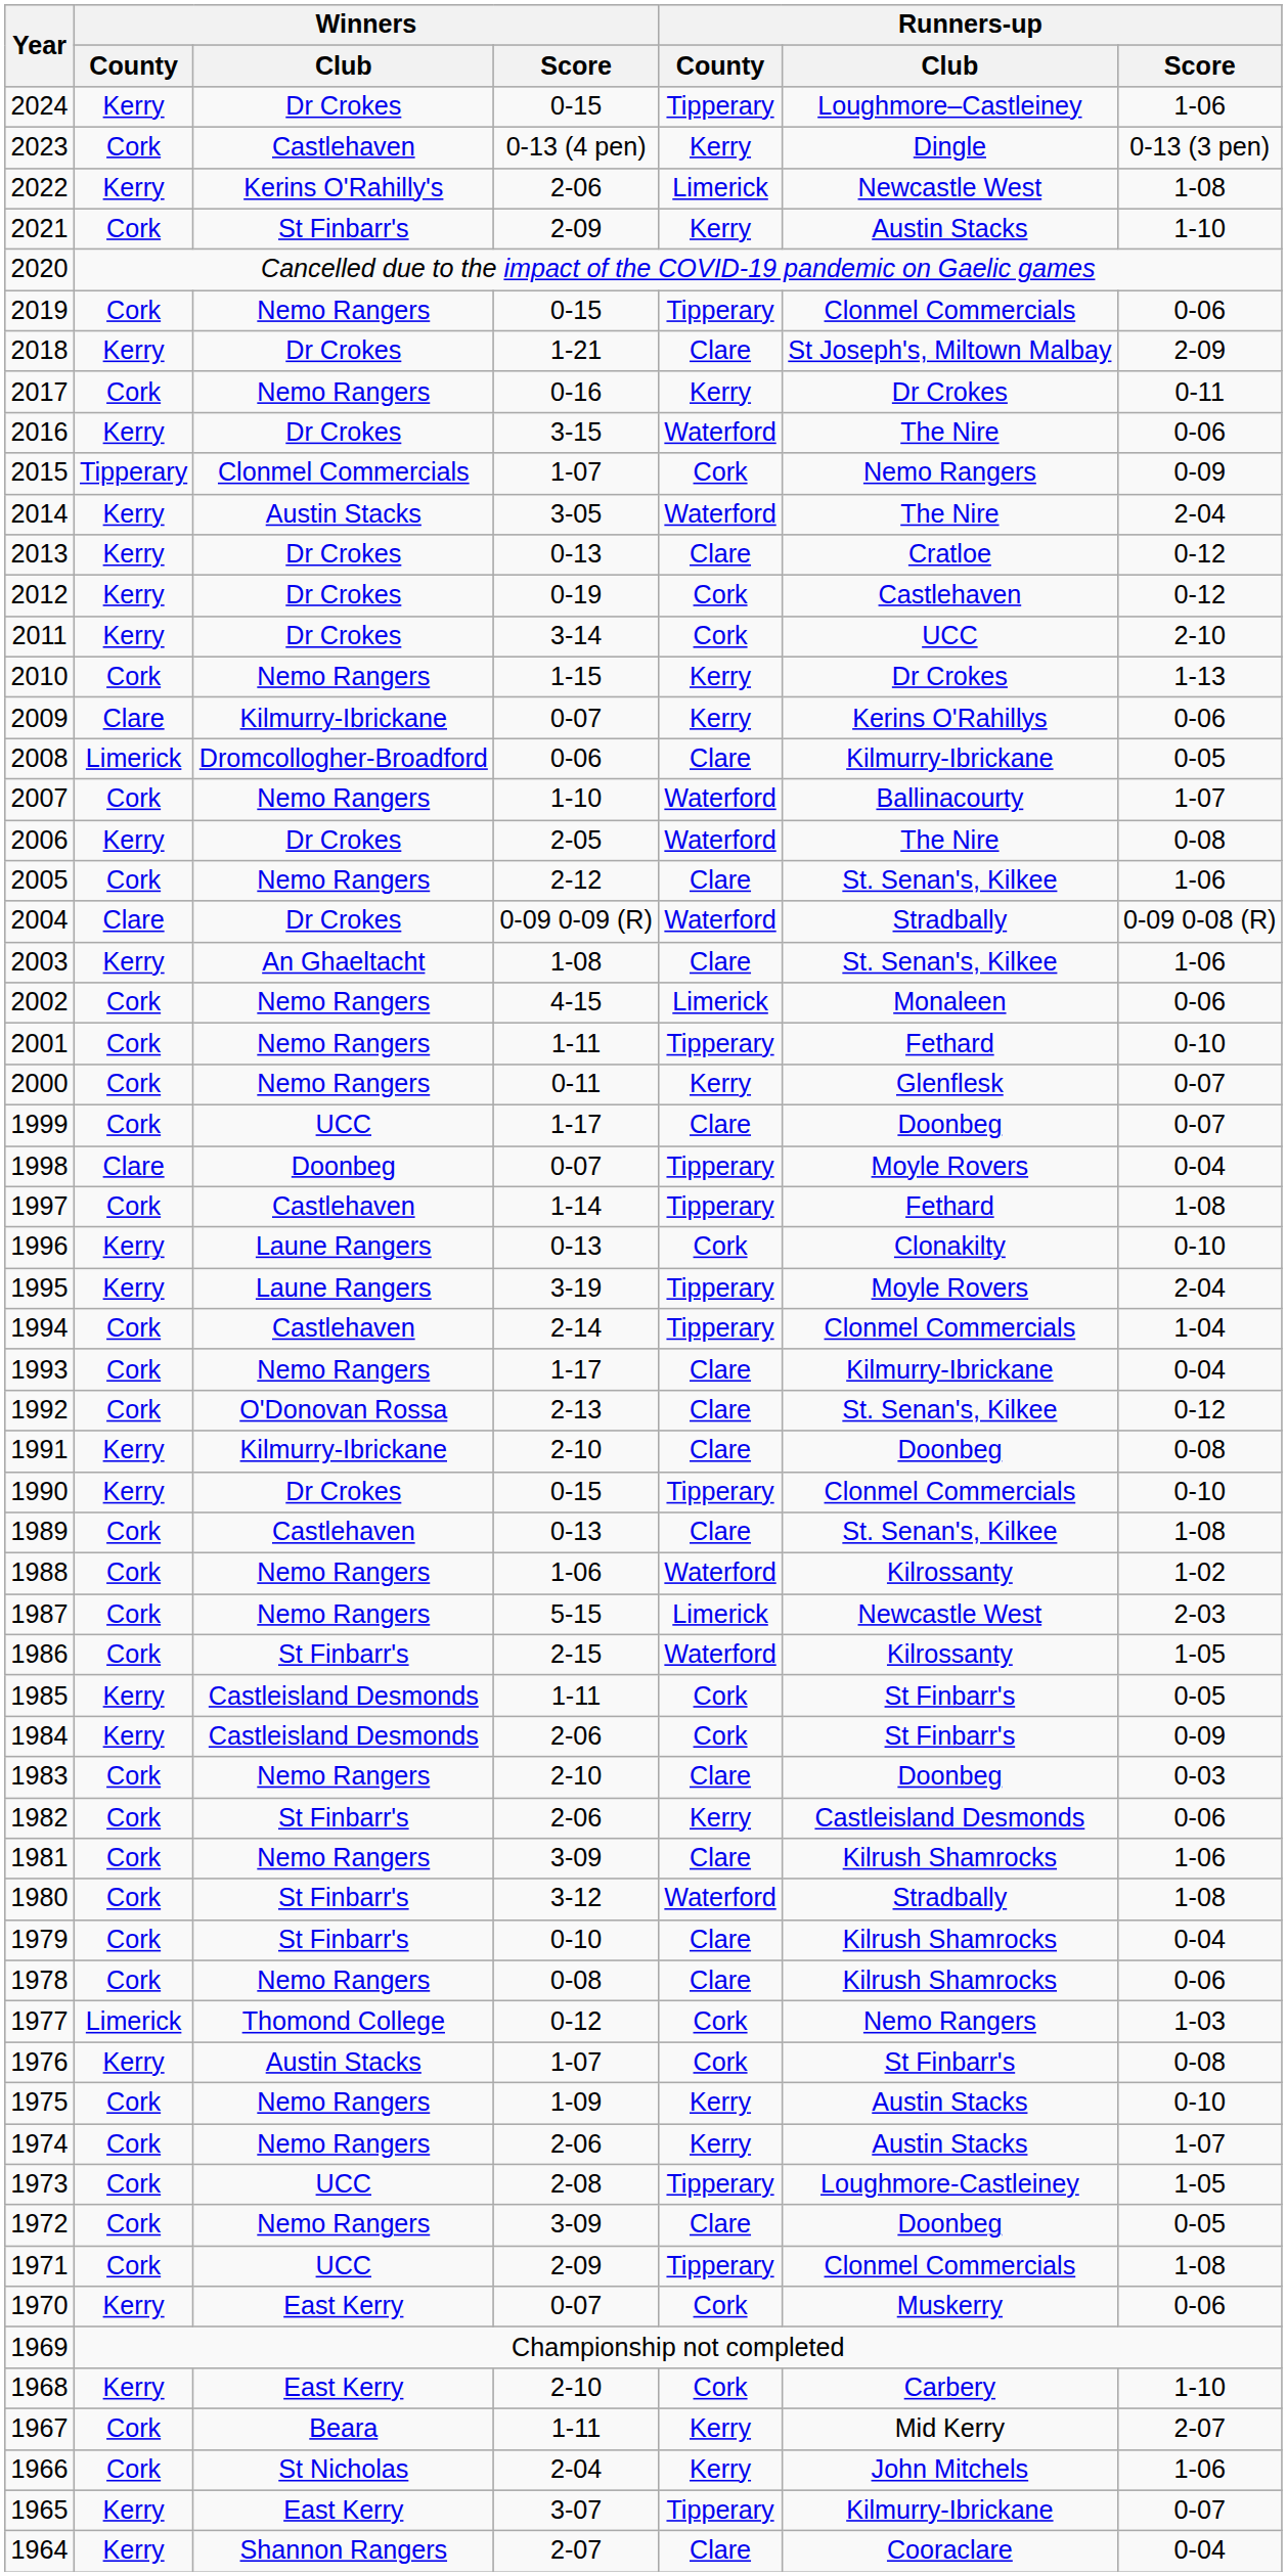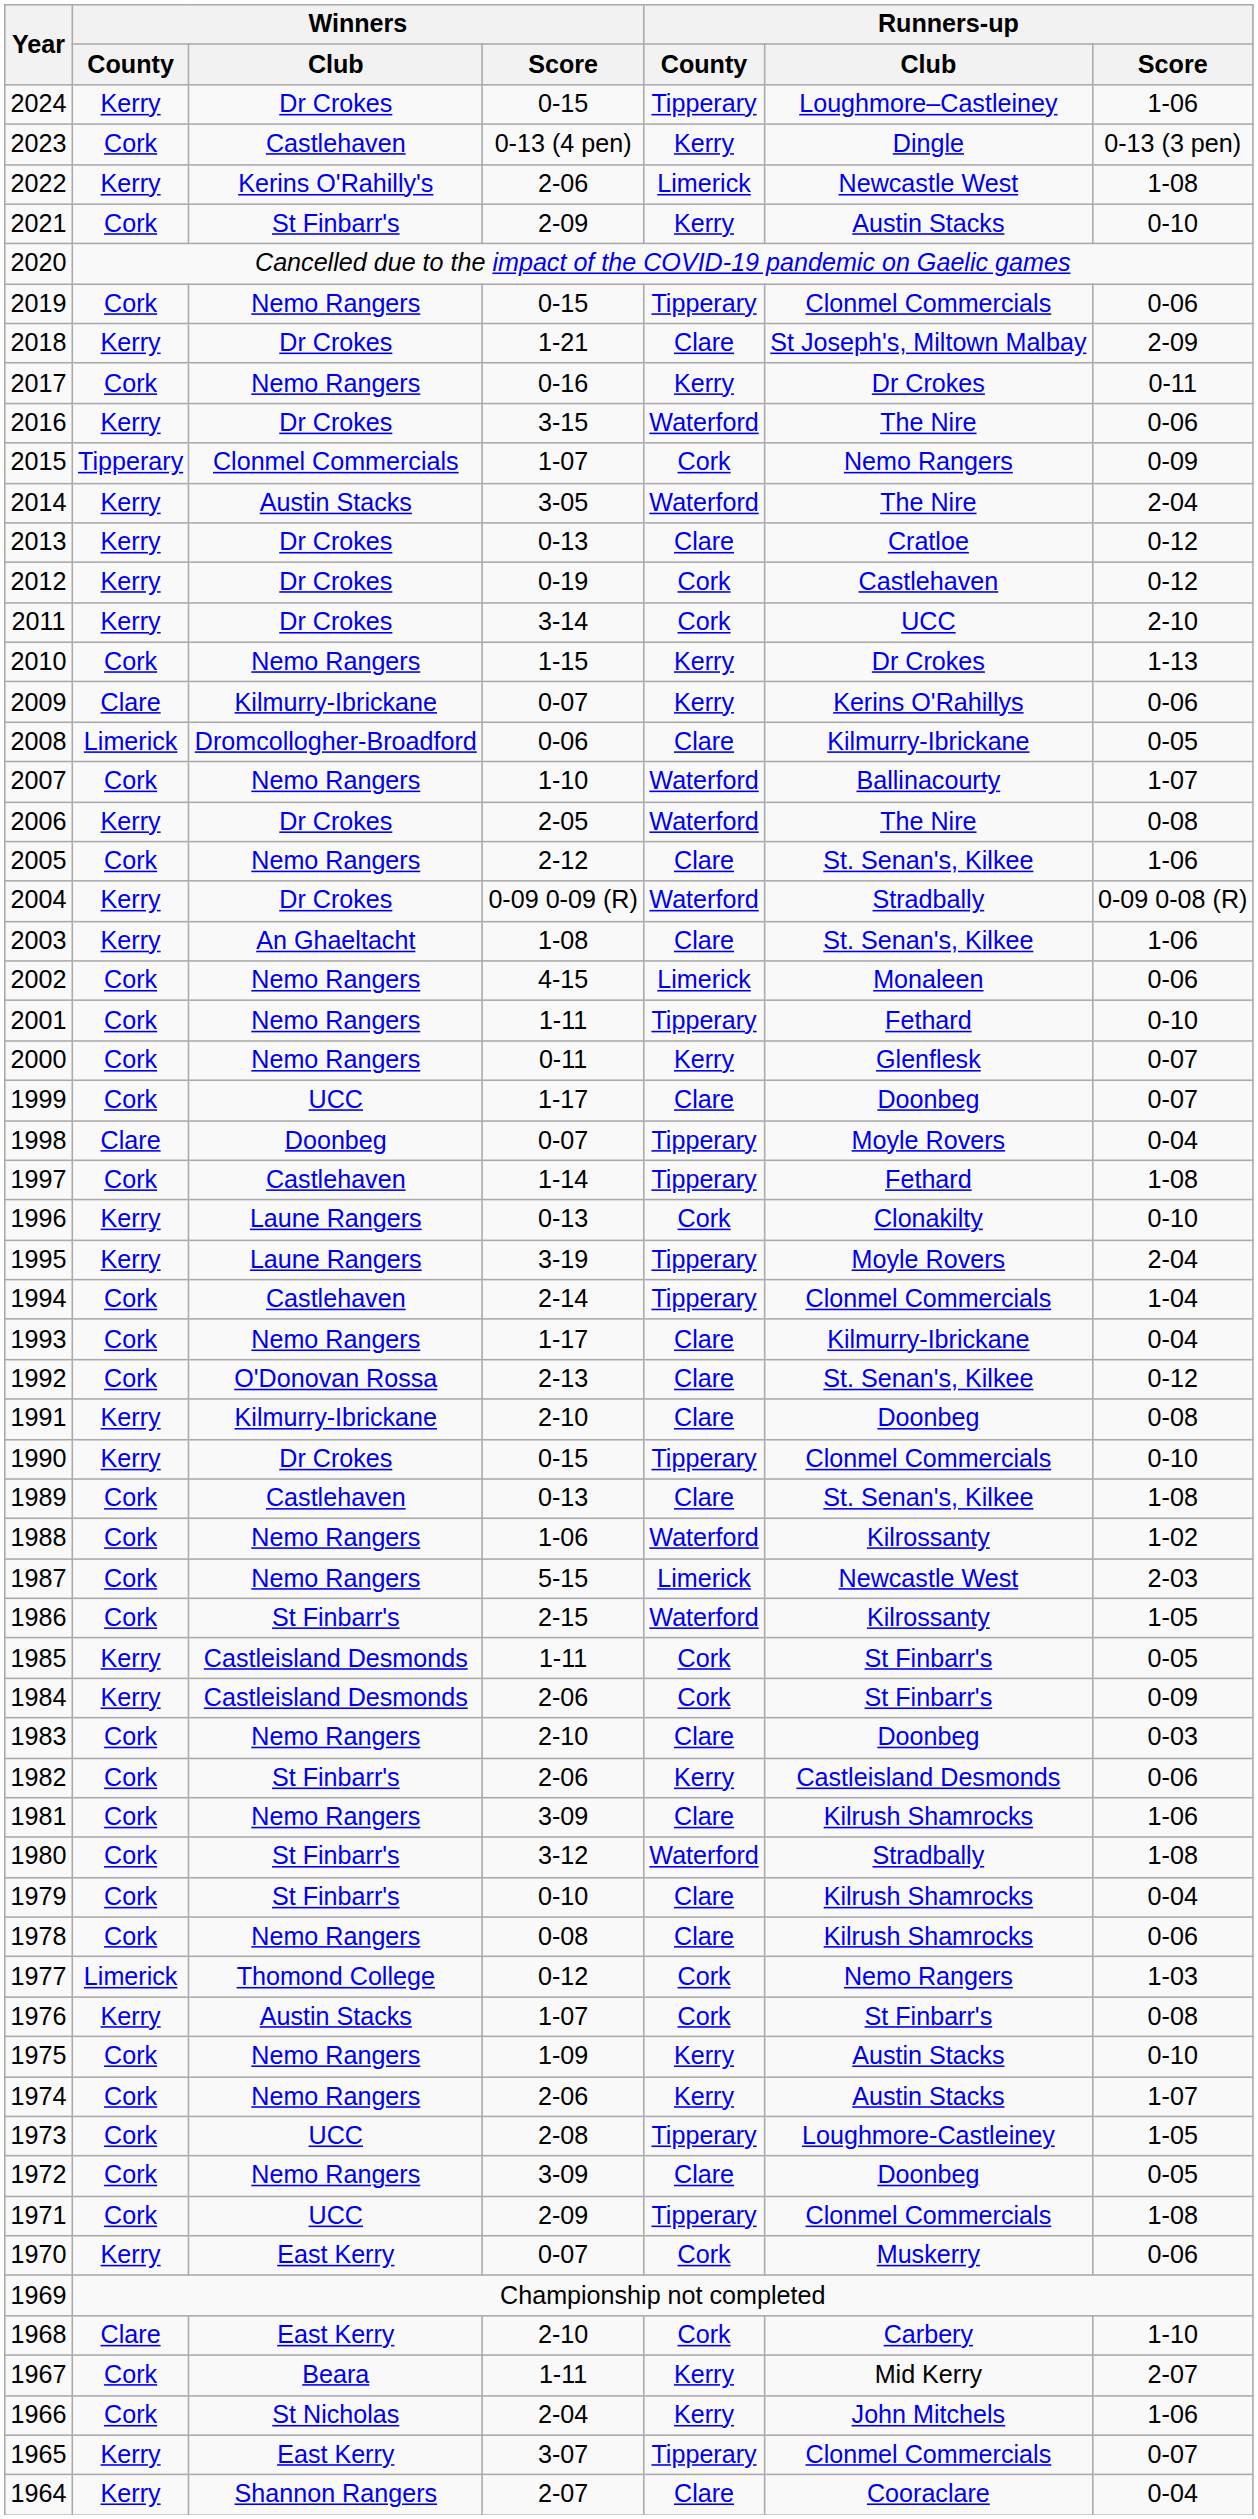2021 | Runners-up / Score: 1-10 -> 0-10
2004 | Winners / County: Clare -> Kerry
1968 | Winners / County: Kerry -> Clare
1965 | Runners-up / Club: Kilmurry-Ibrickane -> Clonmel Commercials
